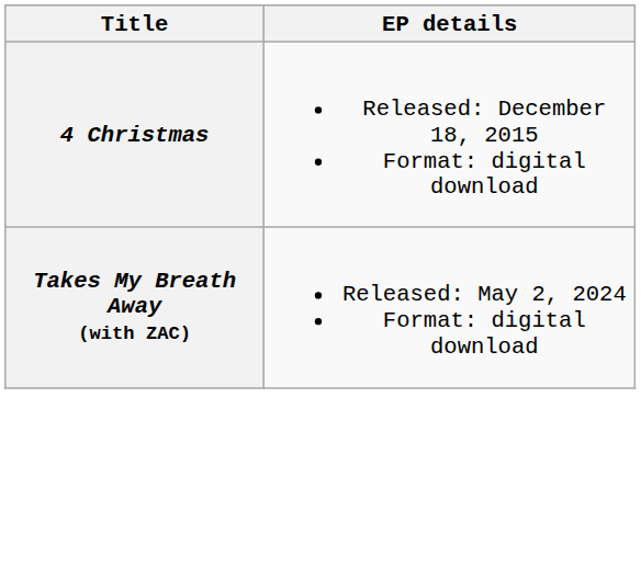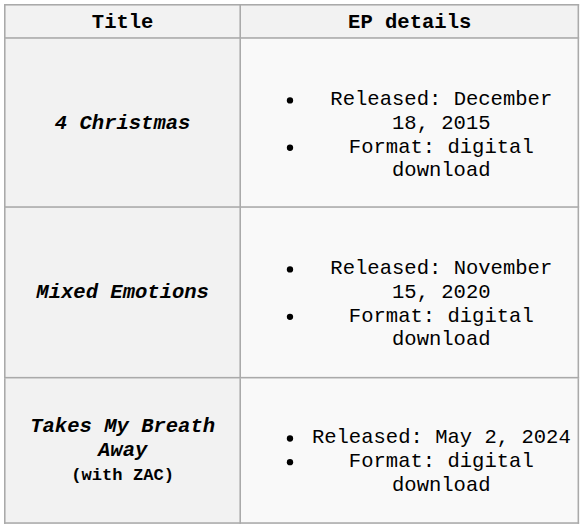+ row: Mixed Emotions | Released: November 15, 2020 Format: digital download
